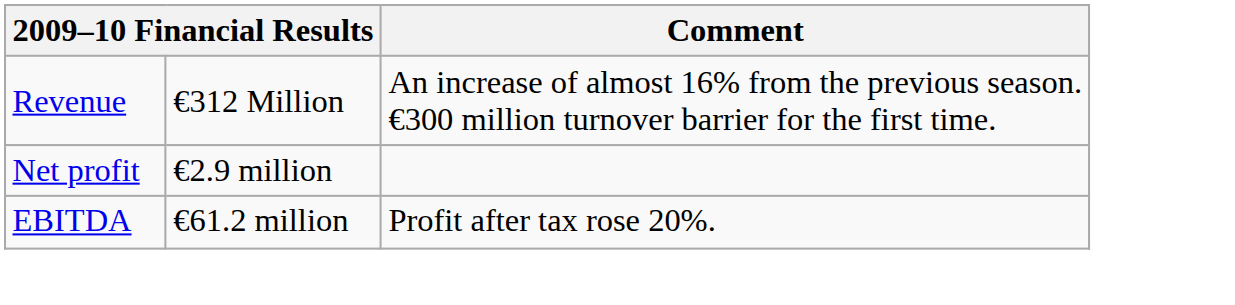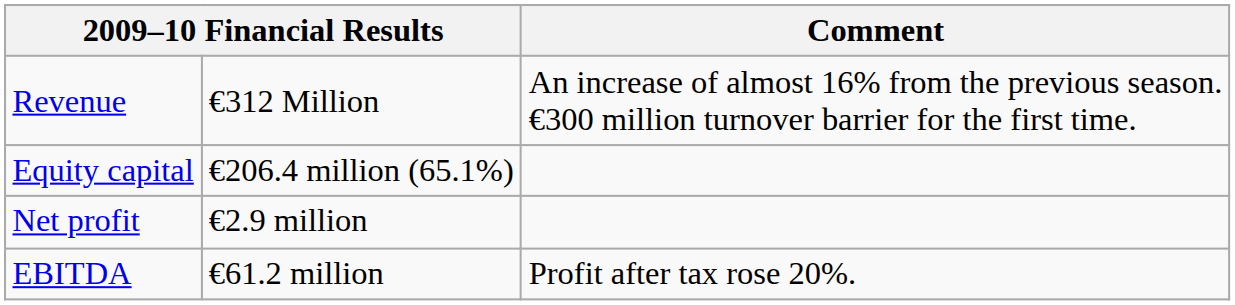+ row: Equity capital | €206.4 million (65.1%)
